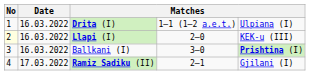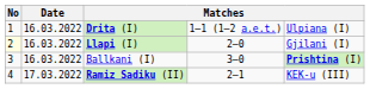Llapi (I) | column 5: KEK-u (III) -> Gjilani (I)
Ramiz Sadiku (II) | column 5: Gjilani (I) -> KEK-u (III)
